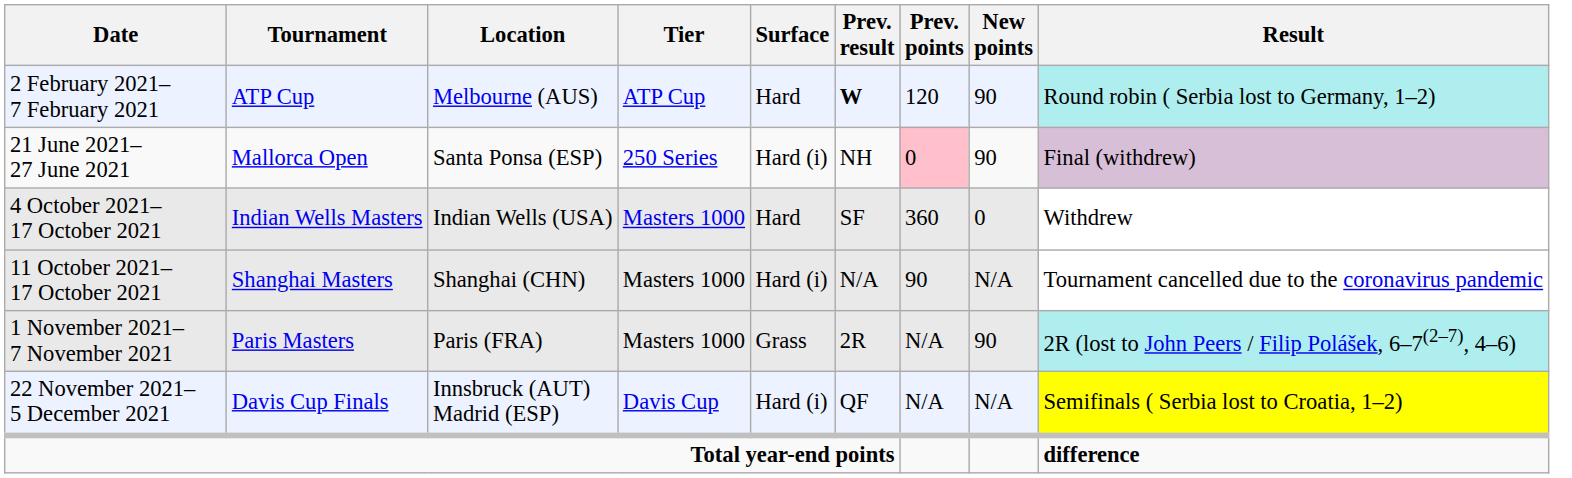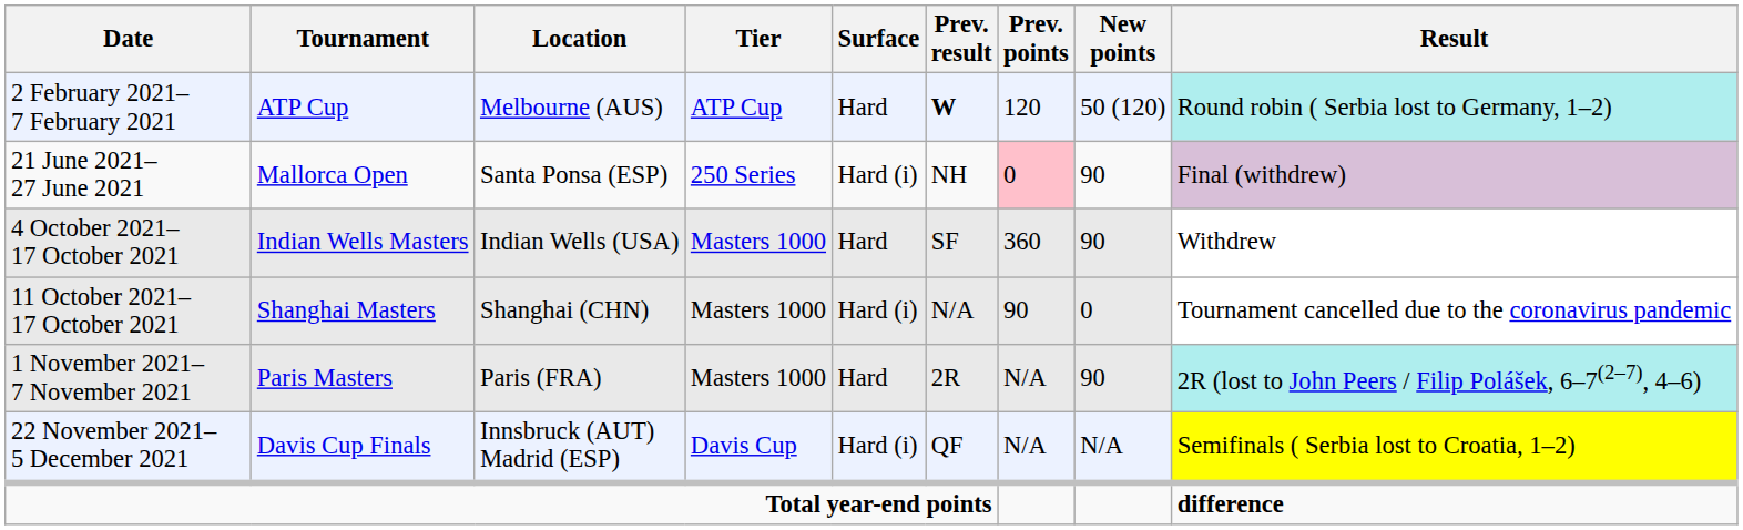2 February 2021– 7 February 2021 | New points: 90 -> 50 (120)
4 October 2021– 17 October 2021 | New points: 0 -> 90
11 October 2021– 17 October 2021 | New points: N/A -> 0
1 November 2021– 7 November 2021 | Surface: Grass -> Hard
